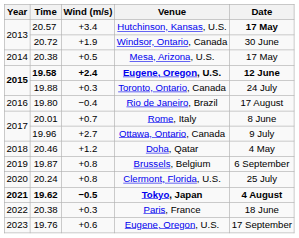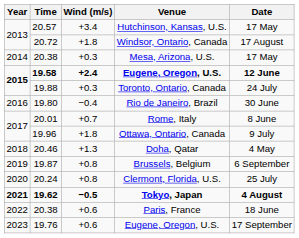Hutchinson, Kansas, U.S. | Date: bold -> normal
Windsor, Ontario, Canada | Wind (m/s): +1.9 -> +1.8
Windsor, Ontario, Canada | Date: 30 June -> 17 August
Mesa, Arizona, U.S. | Wind (m/s): +0.5 -> +0.3
Rio de Janeiro, Brazil | Date: 17 August -> 30 June
Ottawa, Ontario, Canada | Wind (m/s): +2.7 -> +1.8
Doha, Qatar | Wind (m/s): +1.2 -> +1.3
Paris, France | Wind (m/s): +0.3 -> +0.6
